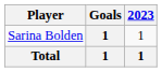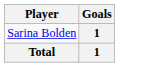- column: 2023 | 1 | 1
